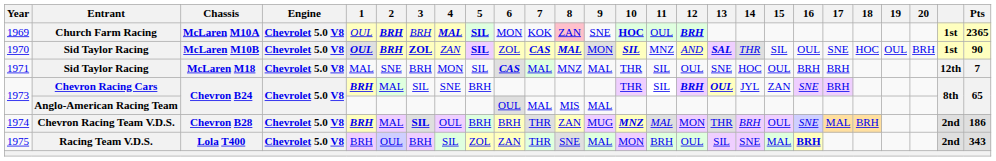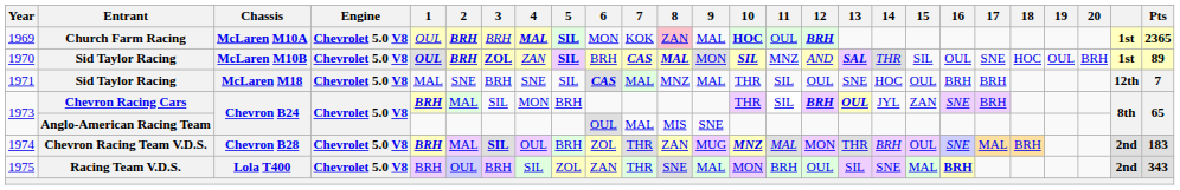1969 | 9: SNE -> MAL
1970 | 6: ZOL -> BRH
1970 | Pts: 90 -> 89
1971 | 4: MON -> SNE
1973 / Chevron Racing Cars | 4: SNE -> MON
1973 / Anglo-American Racing Team | 9: MAL -> SNE
1974 | 6: BRH -> ZOL
1974 | Pts: 186 -> 183
